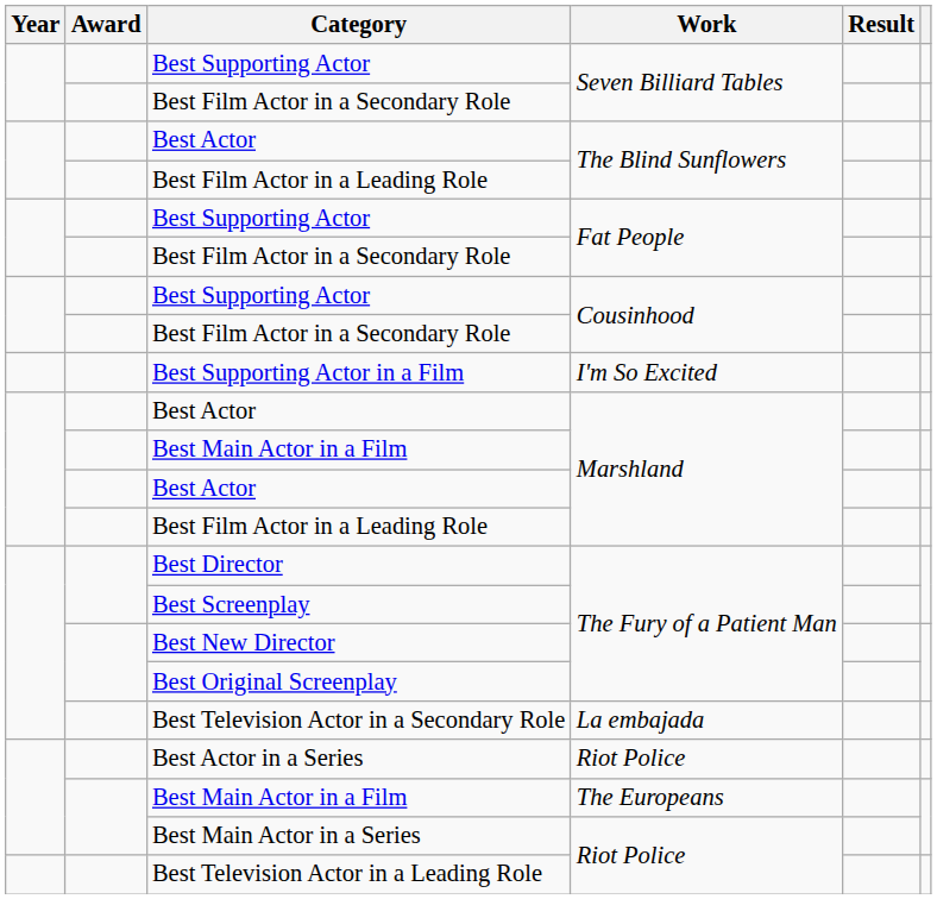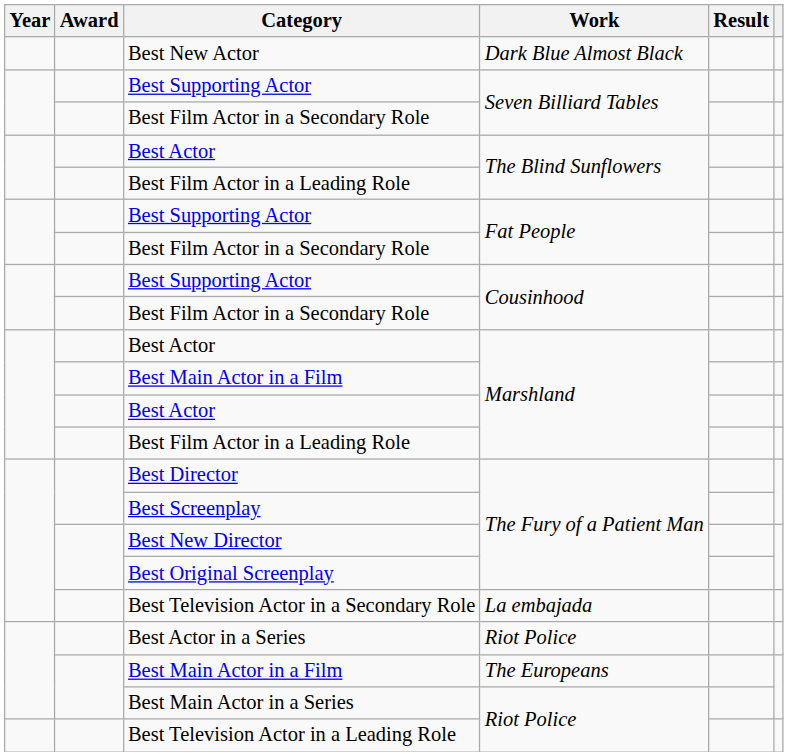+ row: Best New Actor | Dark Blue Almost Black
- row: Best Supporting Actor in a Film | I'm So Excited
